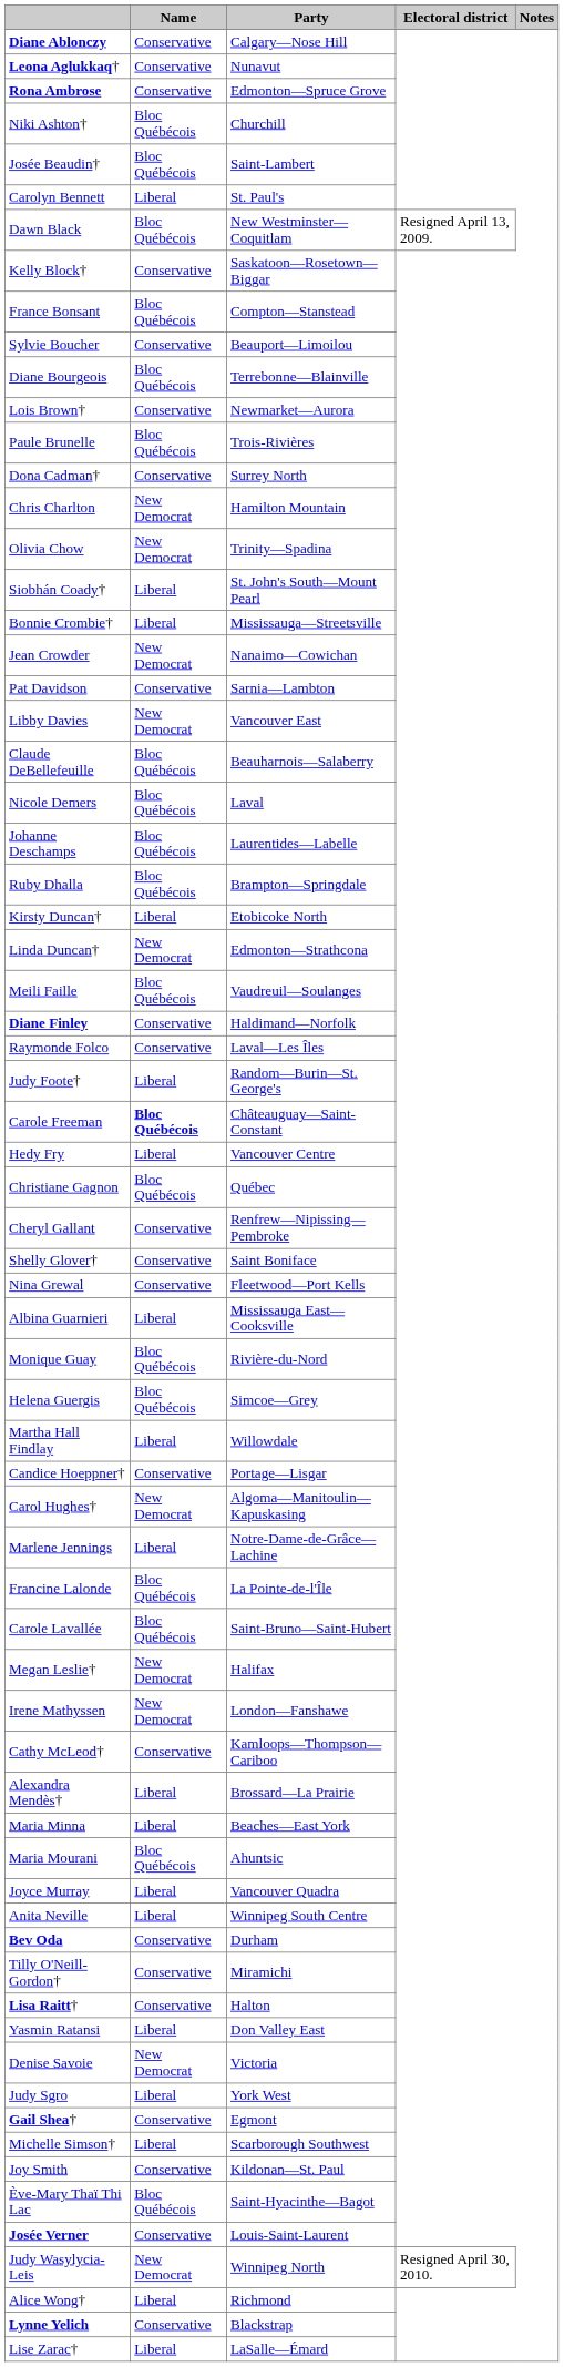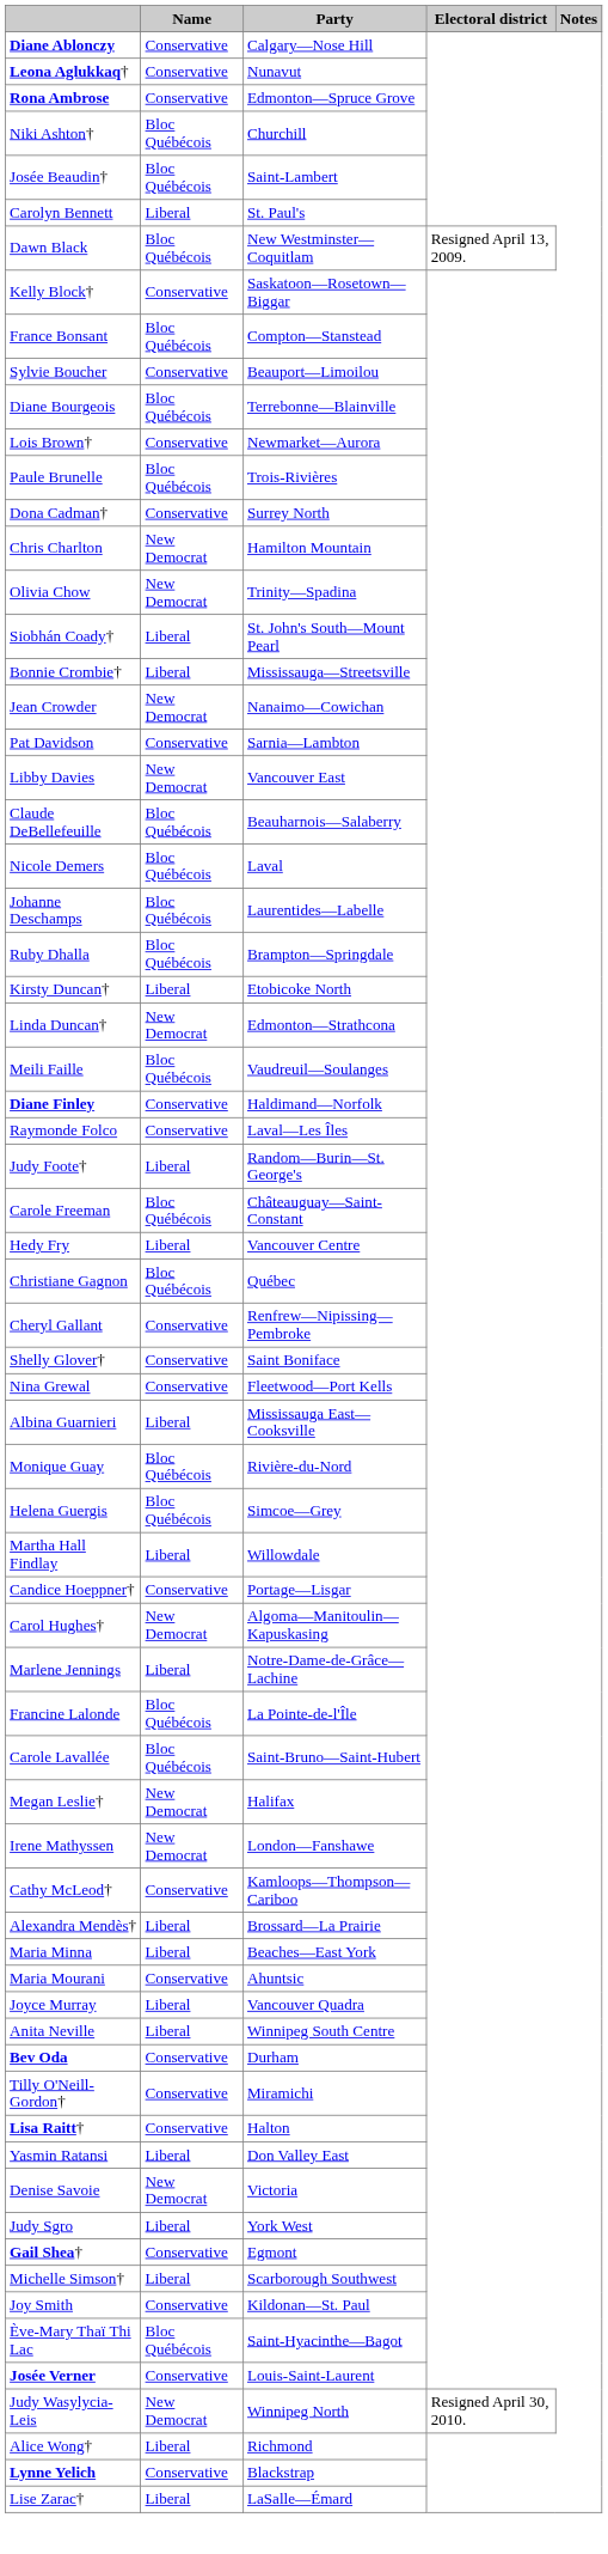Carole Freeman | Name: bold -> normal
Maria Mourani | Name: Bloc Québécois -> Conservative
